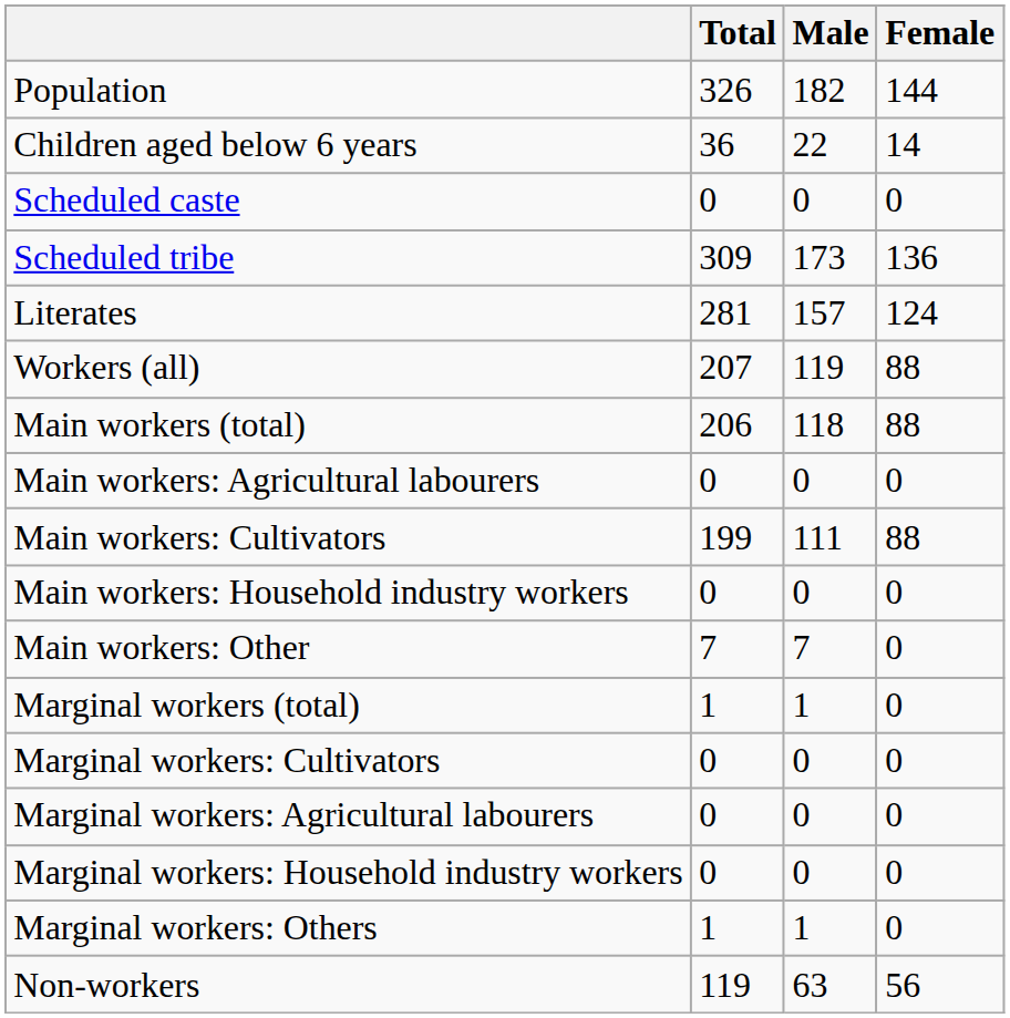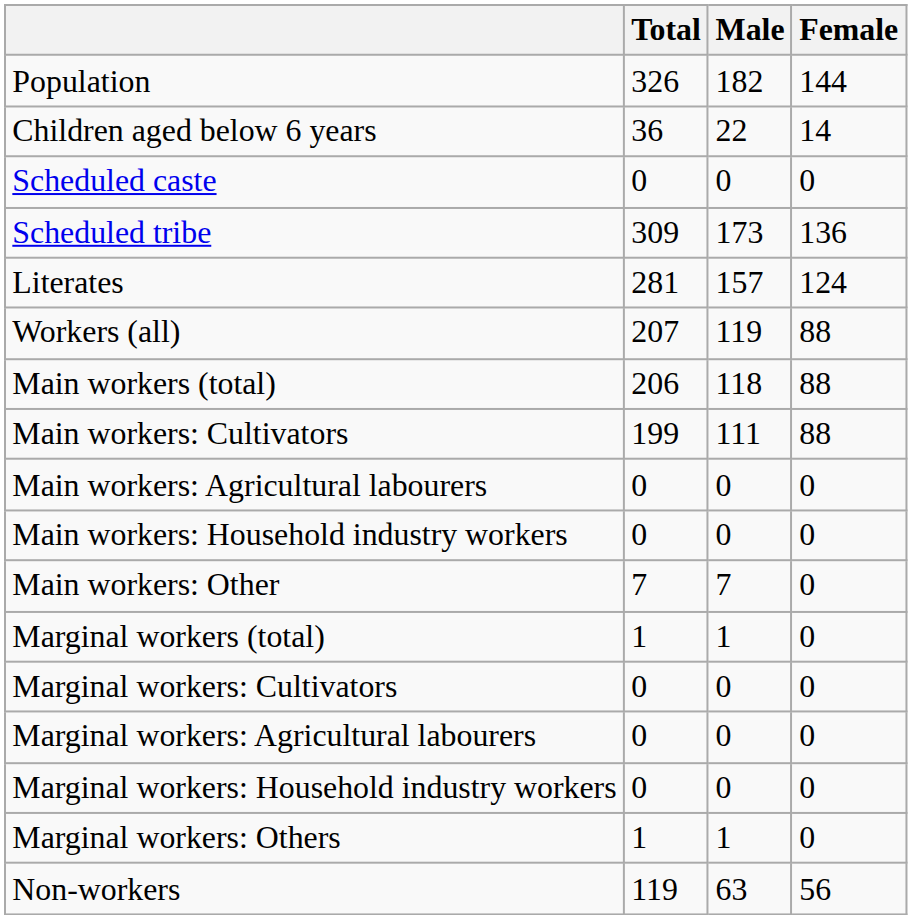rows swapped: Main workers: Cultivators <-> Main workers: Agricultural labourers
